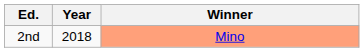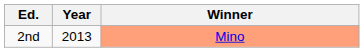2nd | Year: 2018 -> 2013
